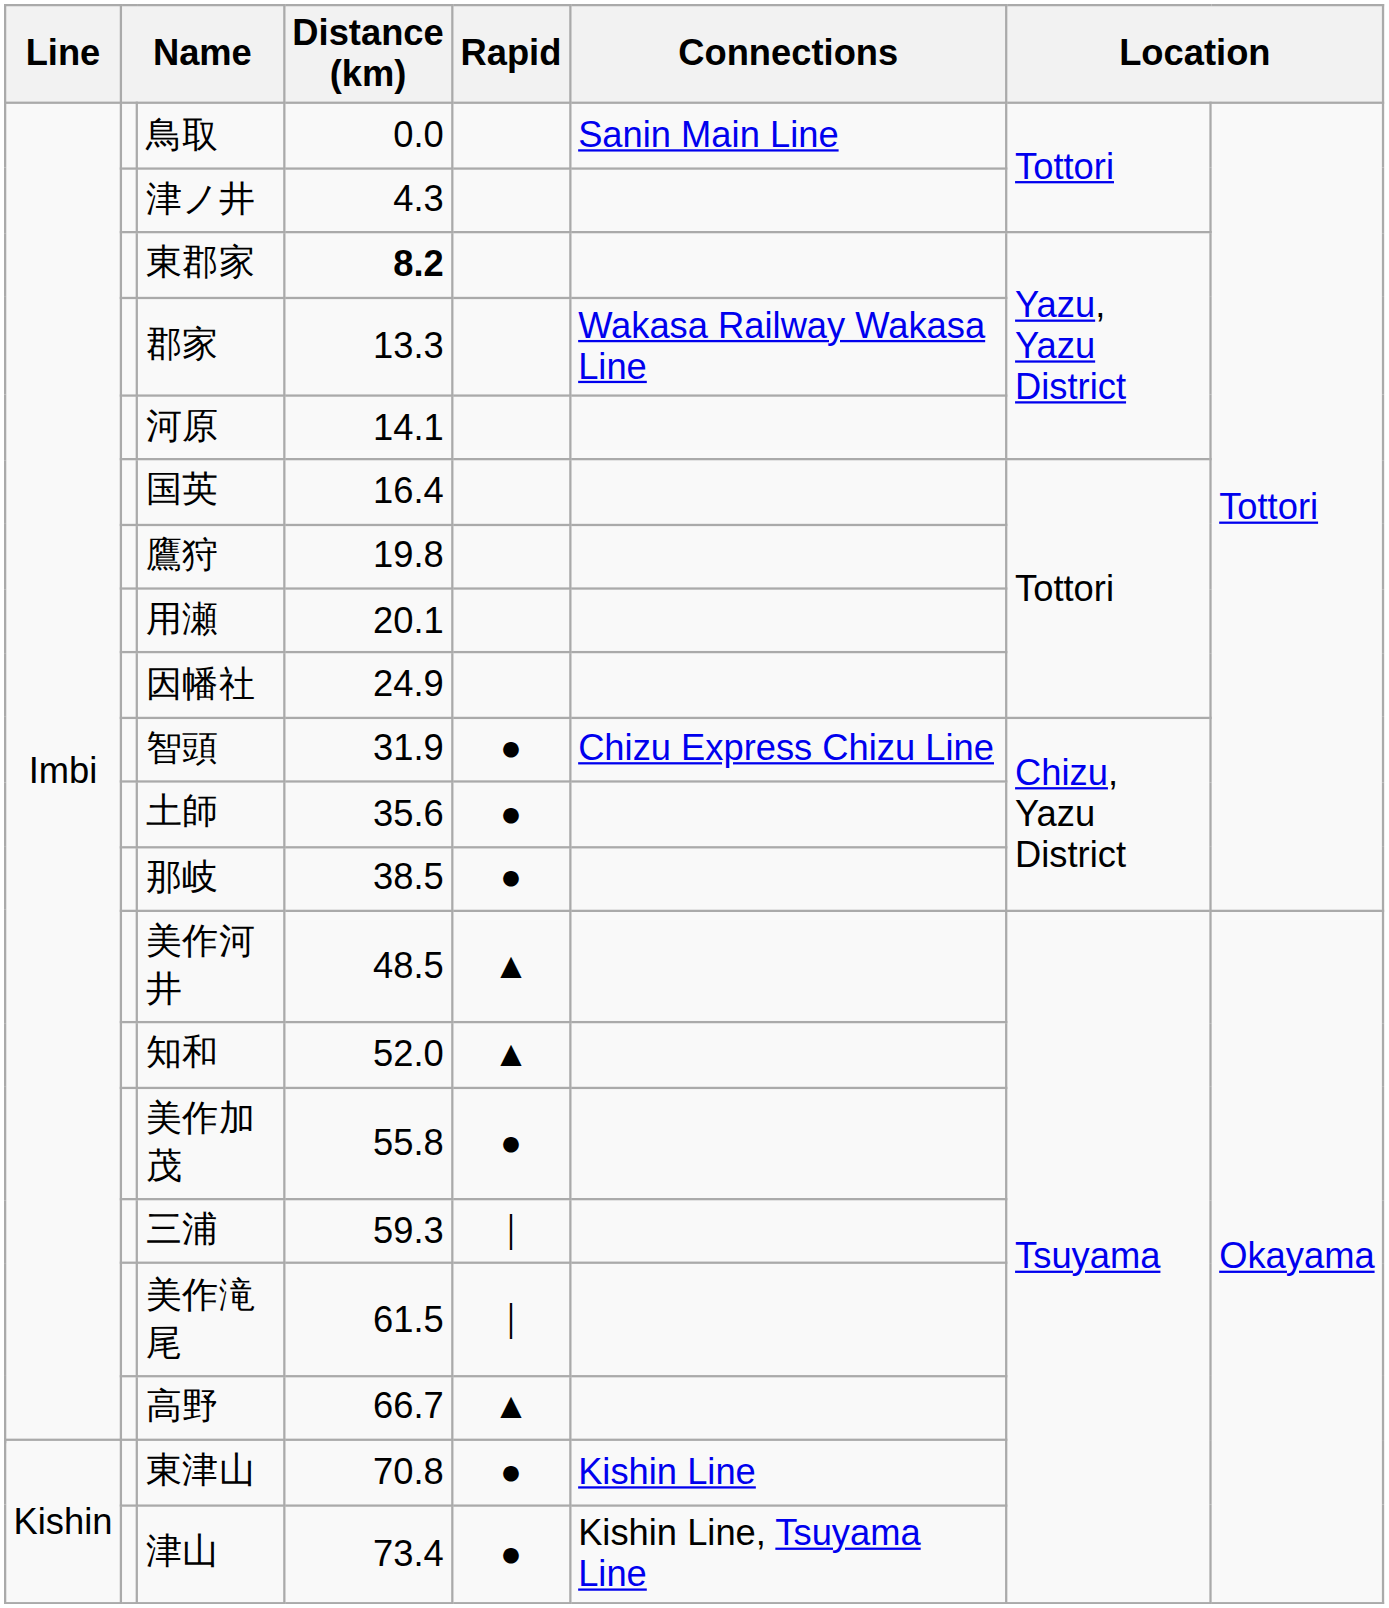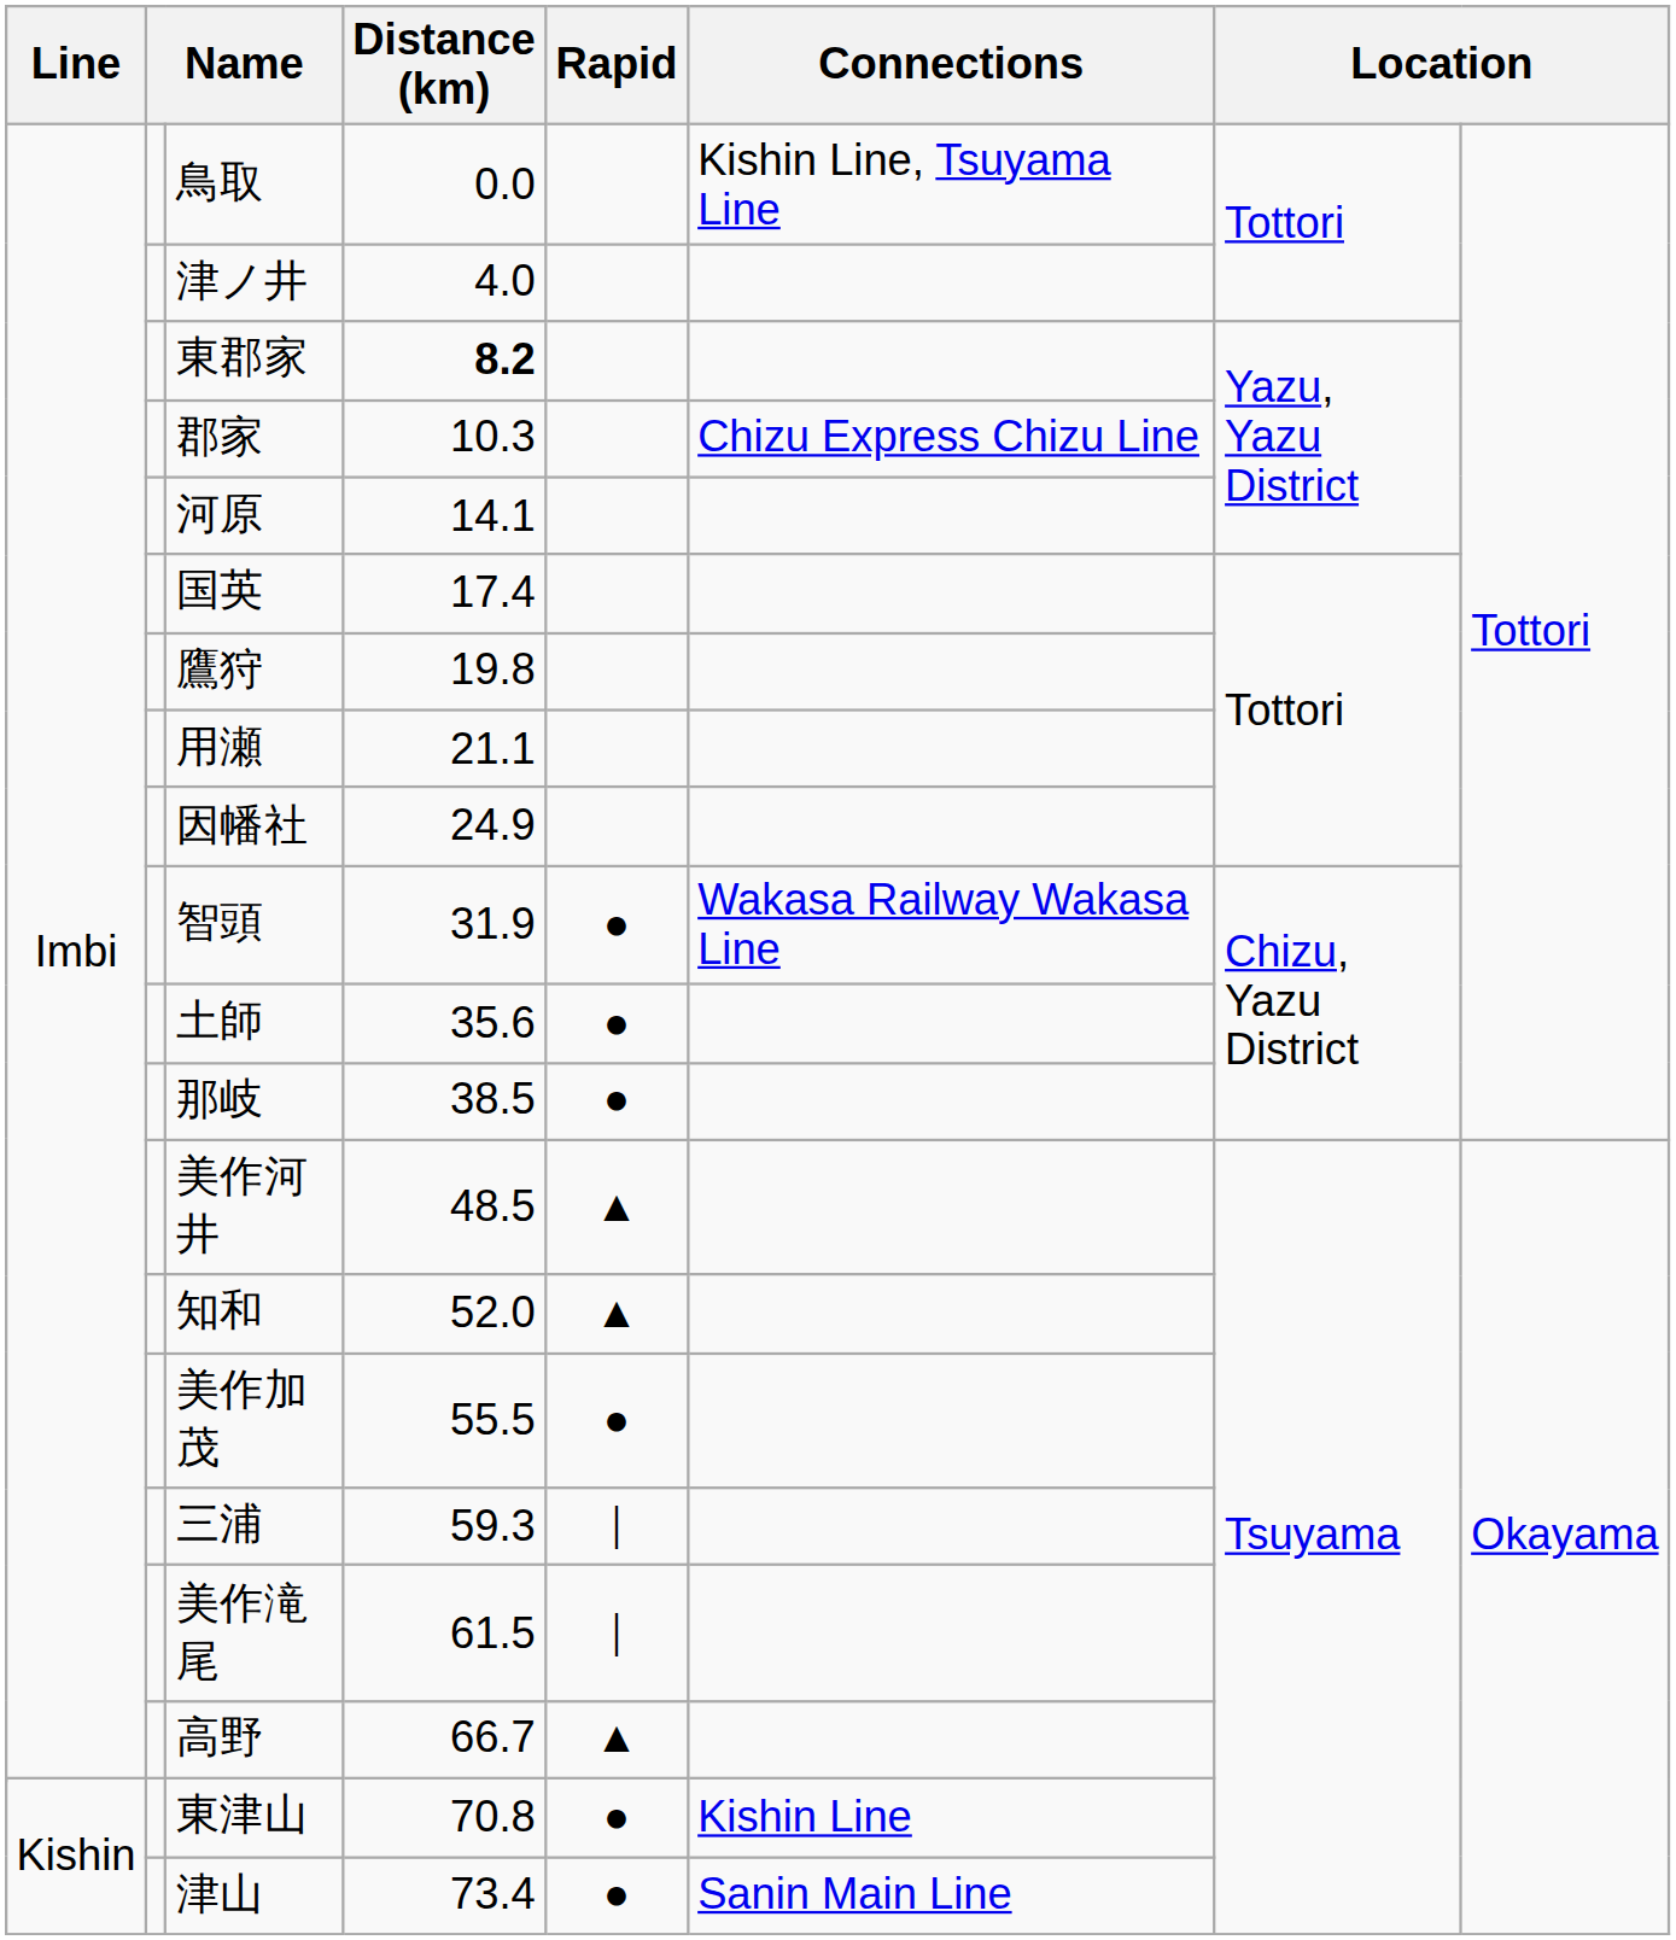鳥取 | Connections: Sanin Main Line -> Kishin Line, Tsuyama Line
津ノ井 | Distance (km): 4.3 -> 4.0
郡家 | Distance (km): 13.3 -> 10.3
郡家 | Connections: Wakasa Railway Wakasa Line -> Chizu Express Chizu Line
国英 | Distance (km): 16.4 -> 17.4
用瀬 | Distance (km): 20.1 -> 21.1
智頭 | Connections: Chizu Express Chizu Line -> Wakasa Railway Wakasa Line
美作加茂 | Distance (km): 55.8 -> 55.5
津山 | Connections: Kishin Line, Tsuyama Line -> Sanin Main Line
